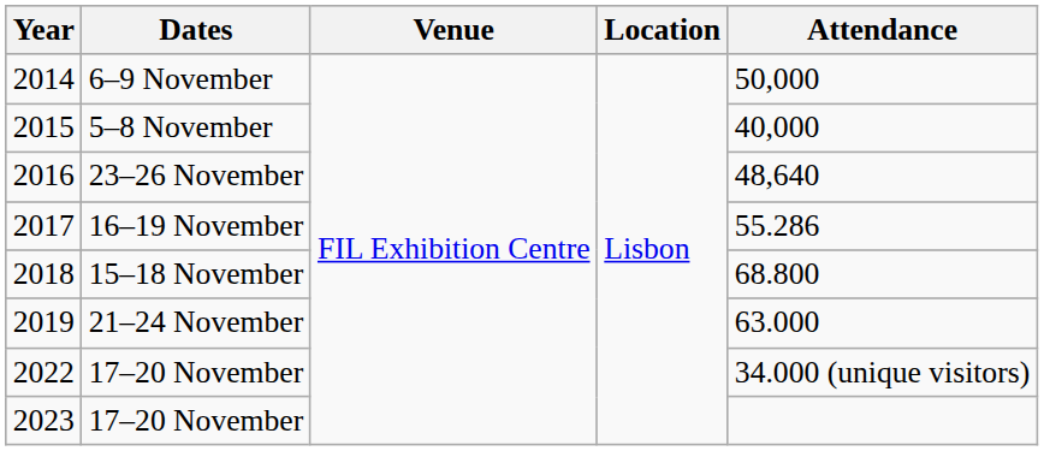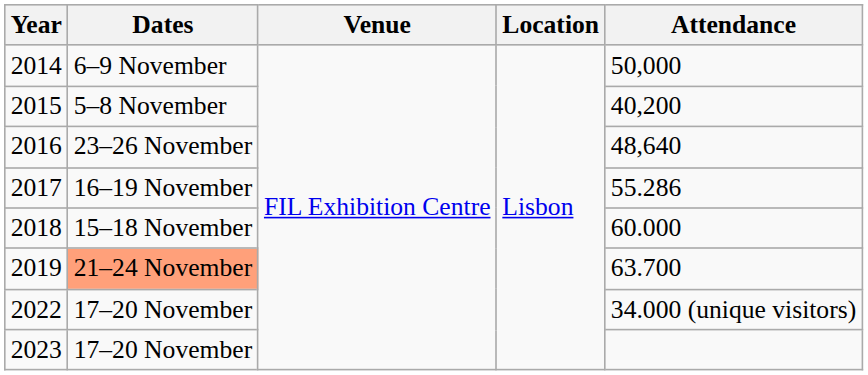2015 | Attendance: 40,000 -> 40,200
2018 | Attendance: 68.800 -> 60.000
2019 | Dates: no background -> lightsalmon background
2019 | Attendance: 63.000 -> 63.700
